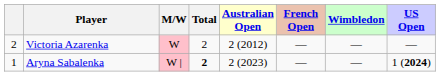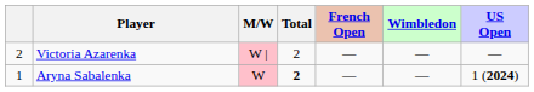- column: Australian Open | 2 (2012) | 2 (2023)
Victoria Azarenka | M/W: W -> W |
Aryna Sabalenka | M/W: W | -> W
